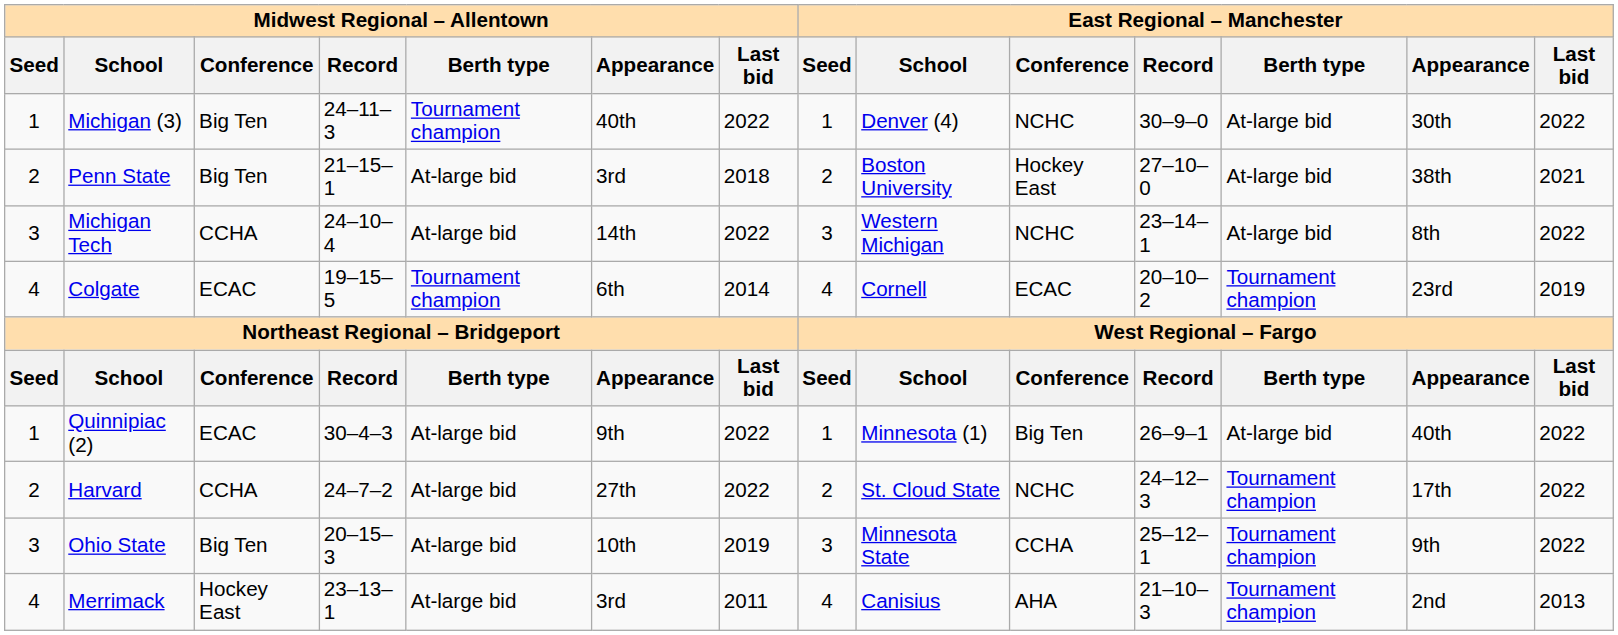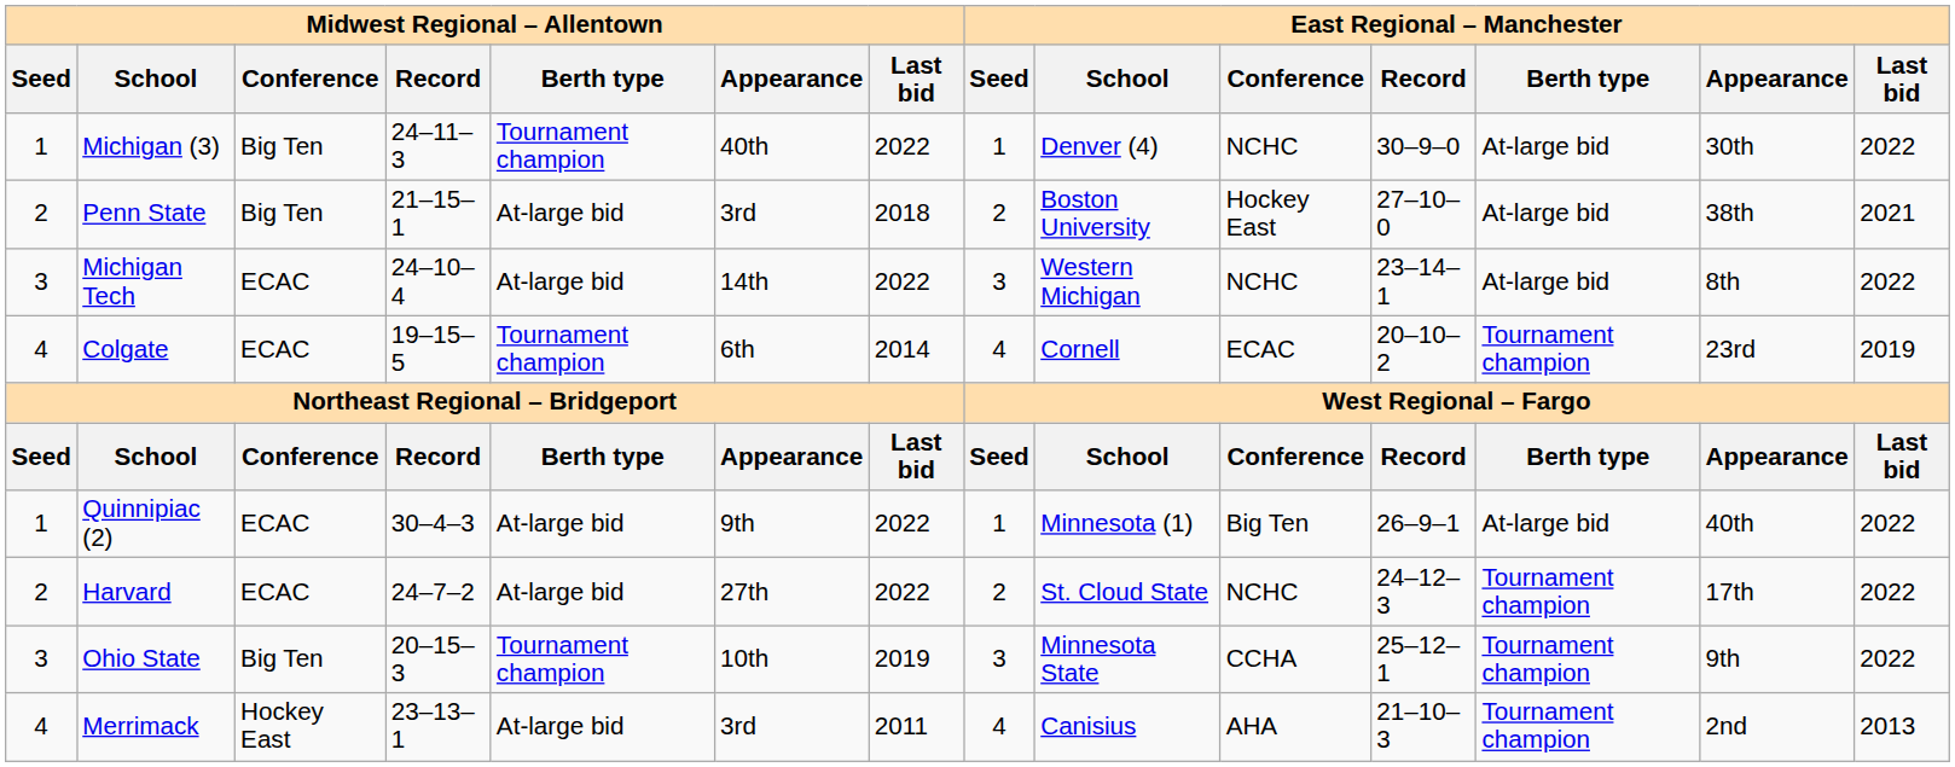Michigan Tech | Midwest Regional – Allentown / Conference: CCHA -> ECAC
Harvard | Midwest Regional – Allentown / Conference: CCHA -> ECAC
Ohio State | Midwest Regional – Allentown / Berth type: At-large bid -> Tournament champion
